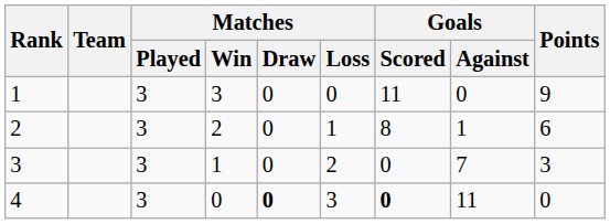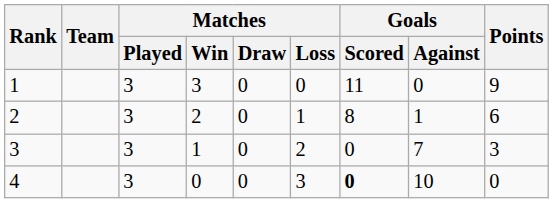4 | Matches / Draw: bold -> normal
4 | Goals / Against: 11 -> 10
